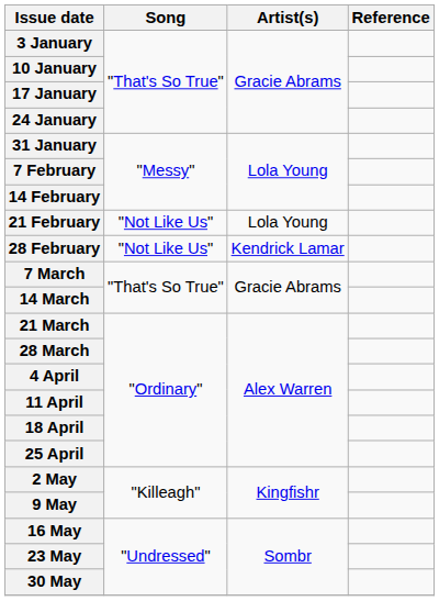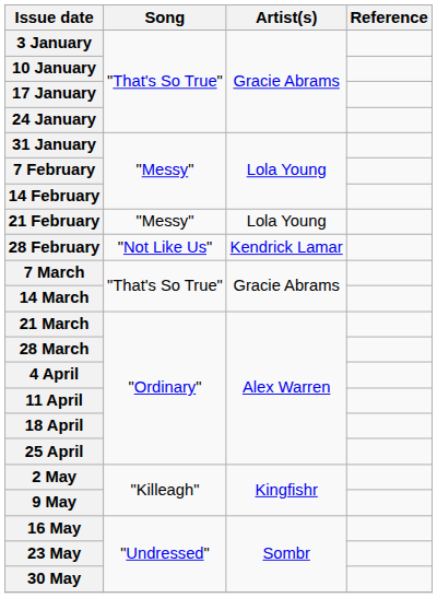21 February | Song: "Not Like Us" -> "Messy"
